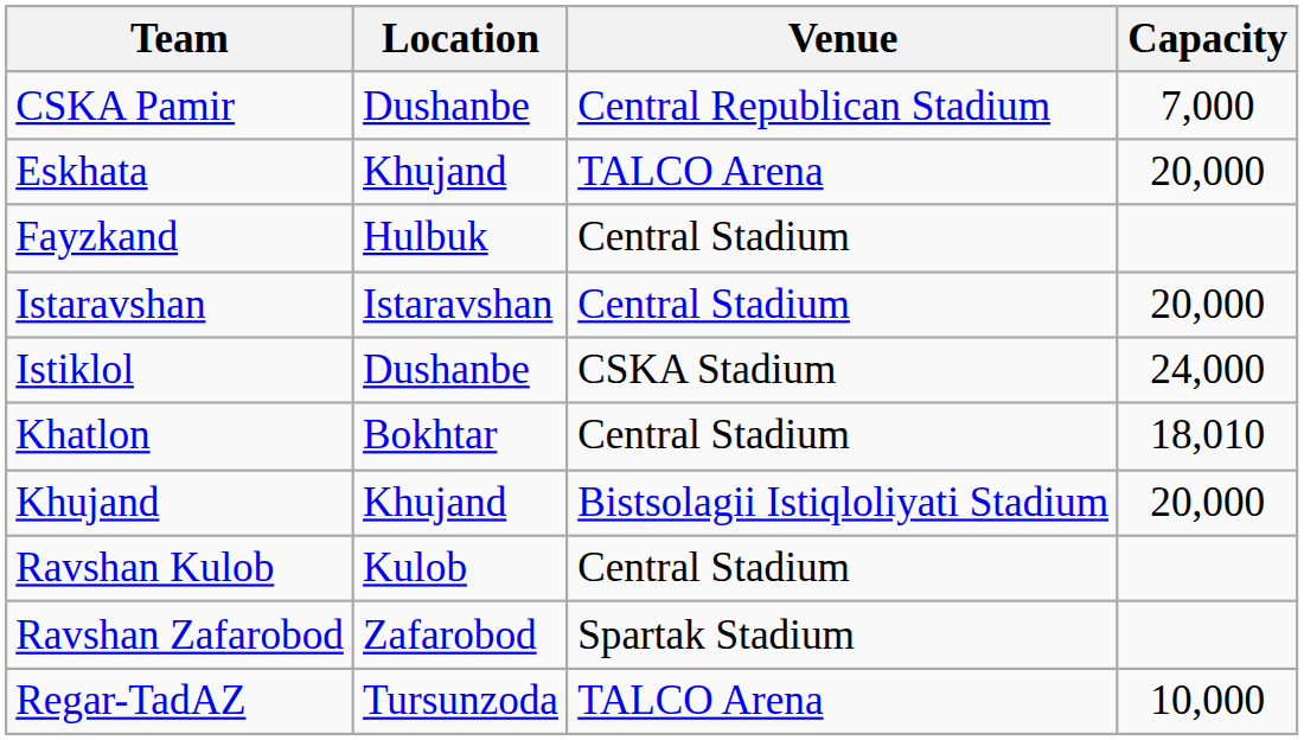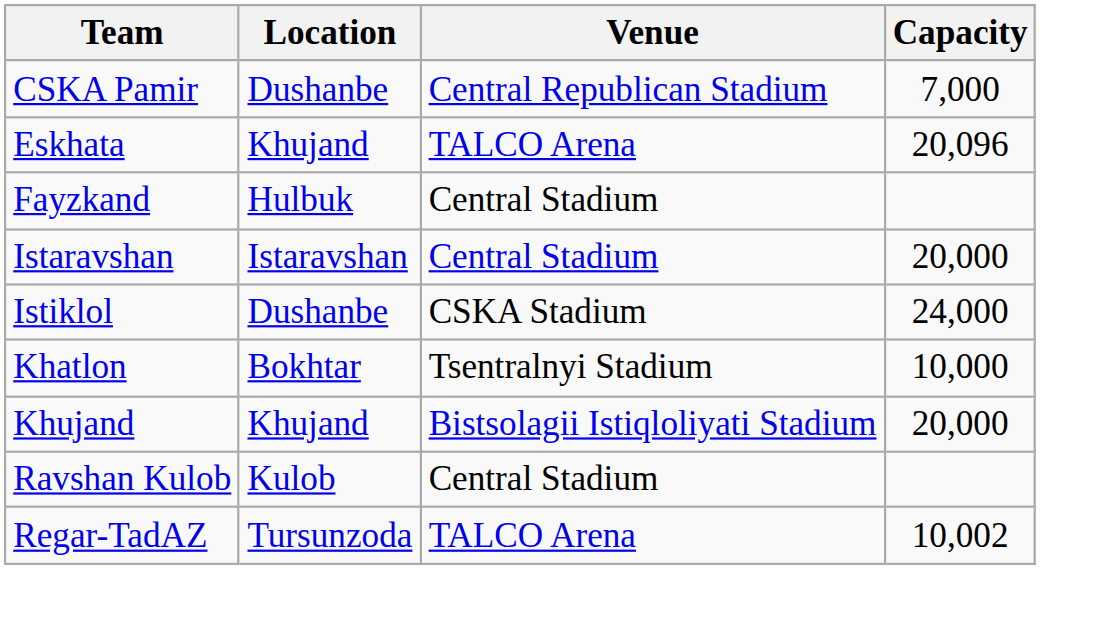Eskhata | Capacity: 20,000 -> 20,096
Khatlon | Venue: Central Stadium -> Tsentralnyi Stadium
Khatlon | Capacity: 18,010 -> 10,000
- row: Ravshan Zafarobod | Zafarobod | Spartak Stadium
Regar-TadAZ | Capacity: 10,000 -> 10,002
